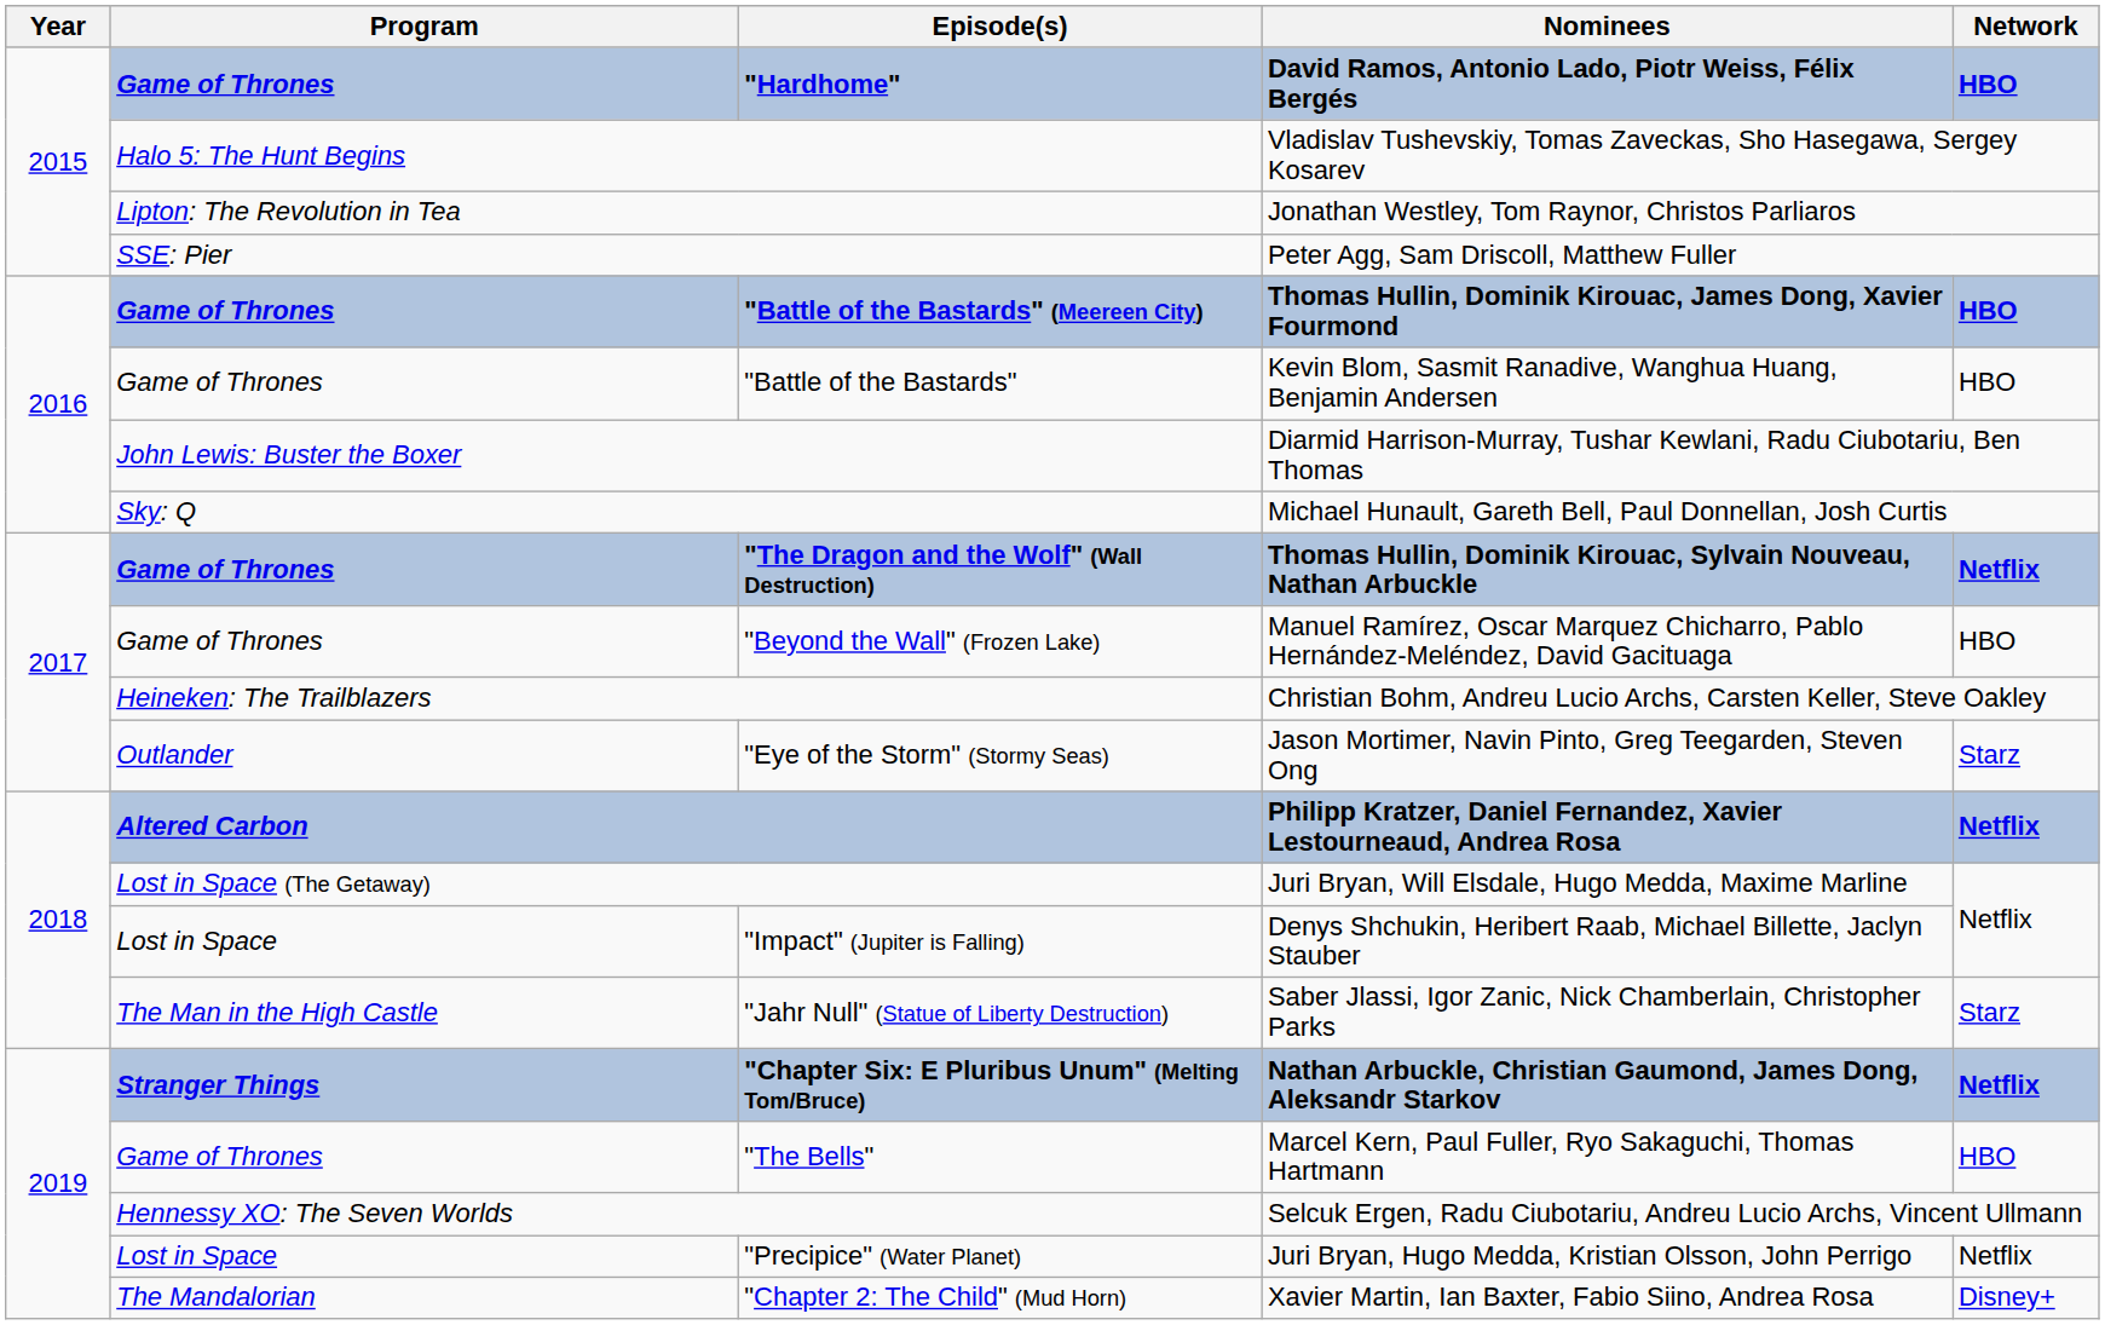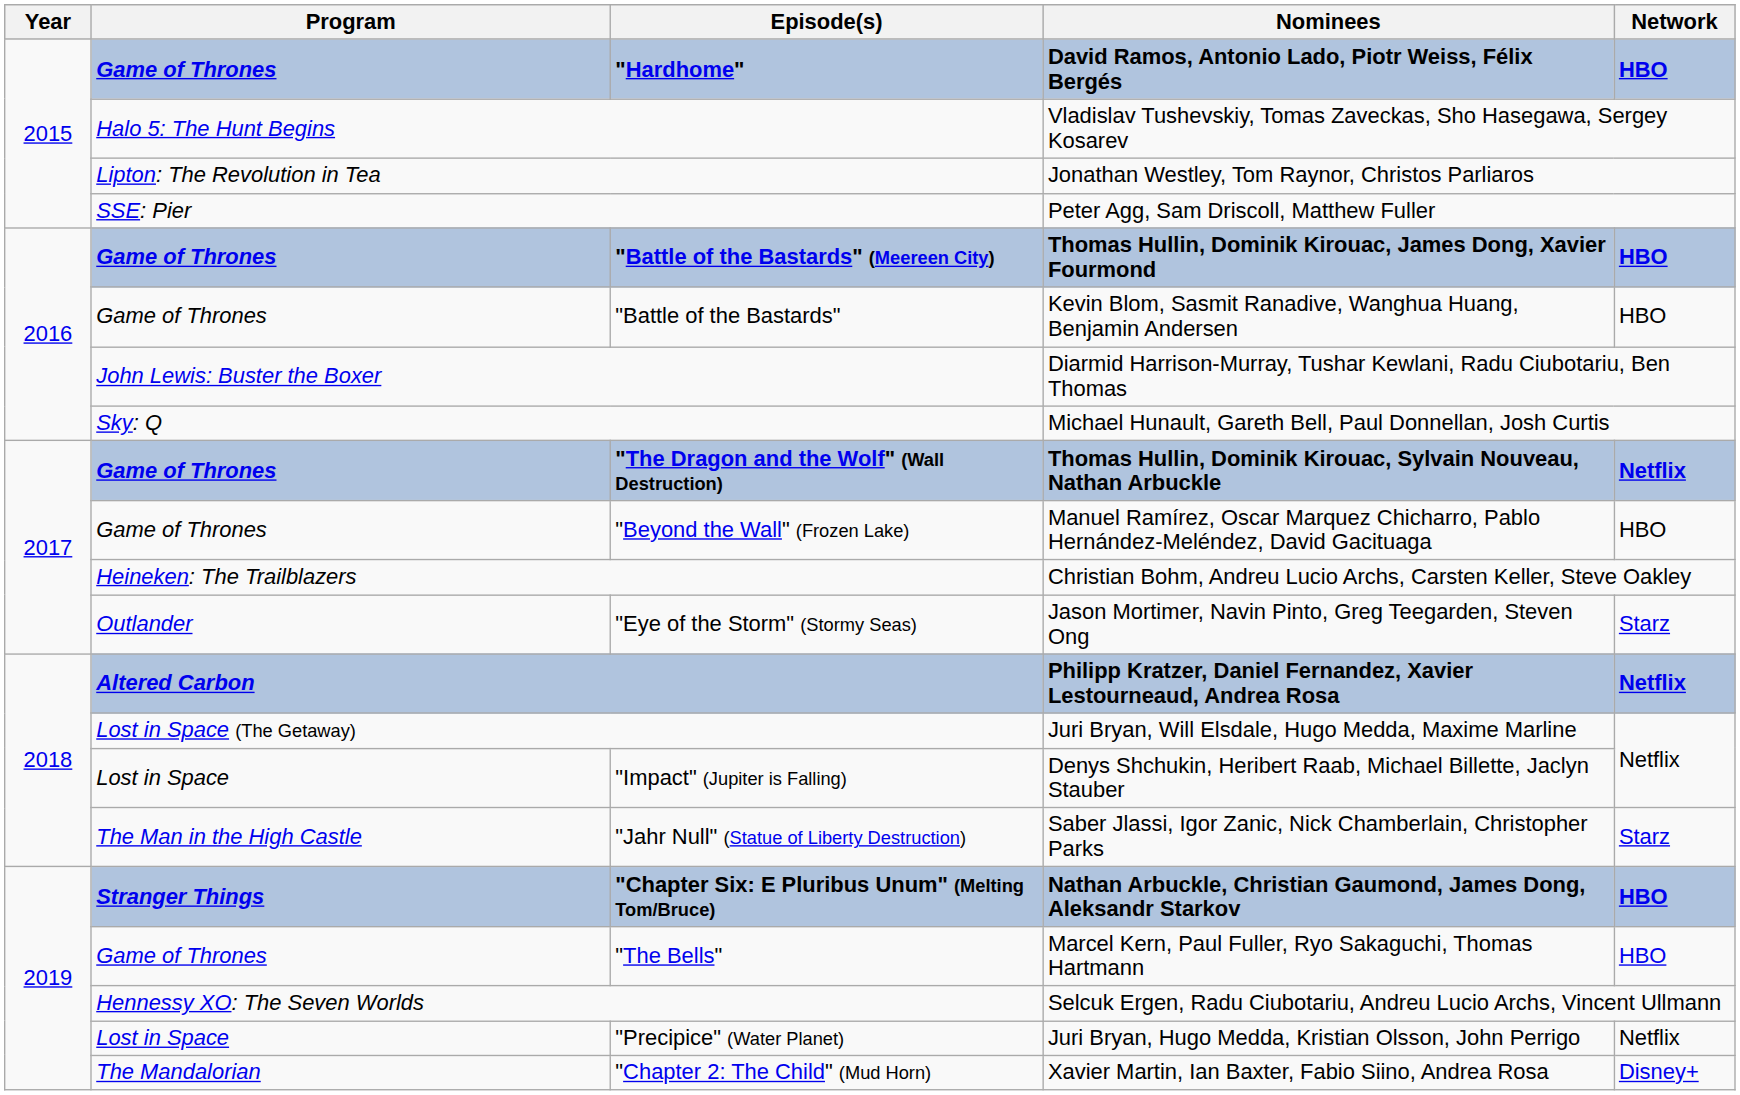"Chapter Six: E Pluribus Unum" (Melting Tom/Bruce) | Network: Netflix -> HBO
